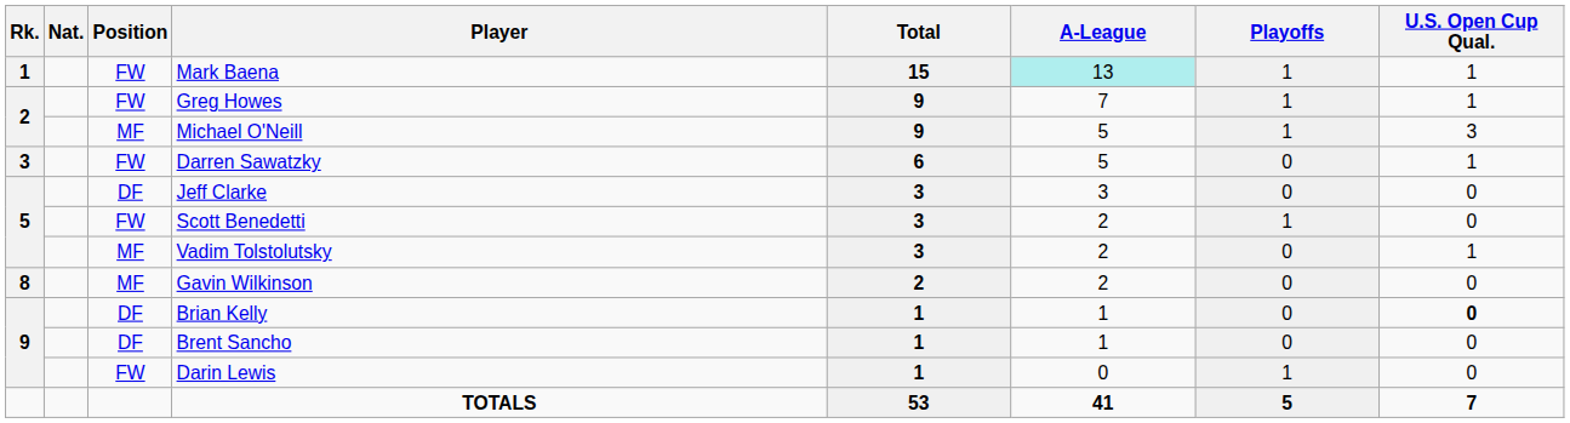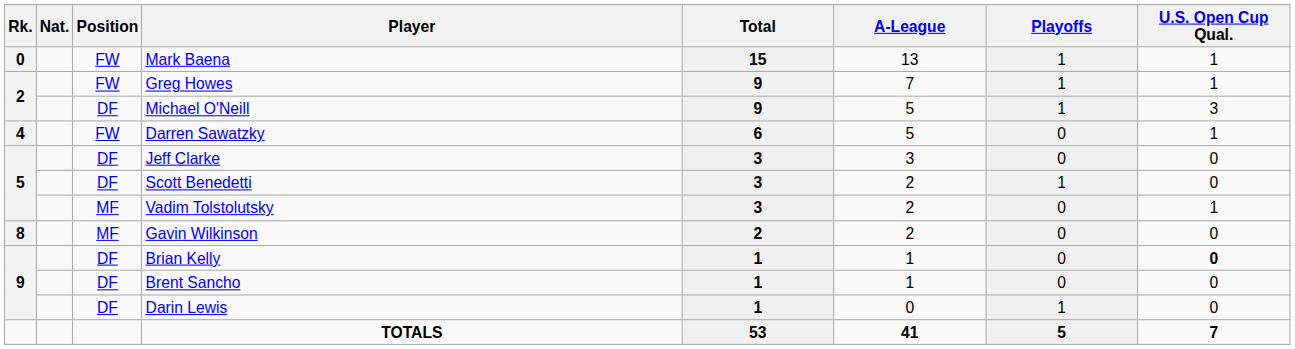Mark Baena | Rk.: 1 -> 0
Mark Baena | A-League: paleturquoise background -> no background
Michael O'Neill | Position: MF -> DF
Darren Sawatzky | Rk.: 3 -> 4
Scott Benedetti | Position: FW -> DF
Darin Lewis | Position: FW -> DF
